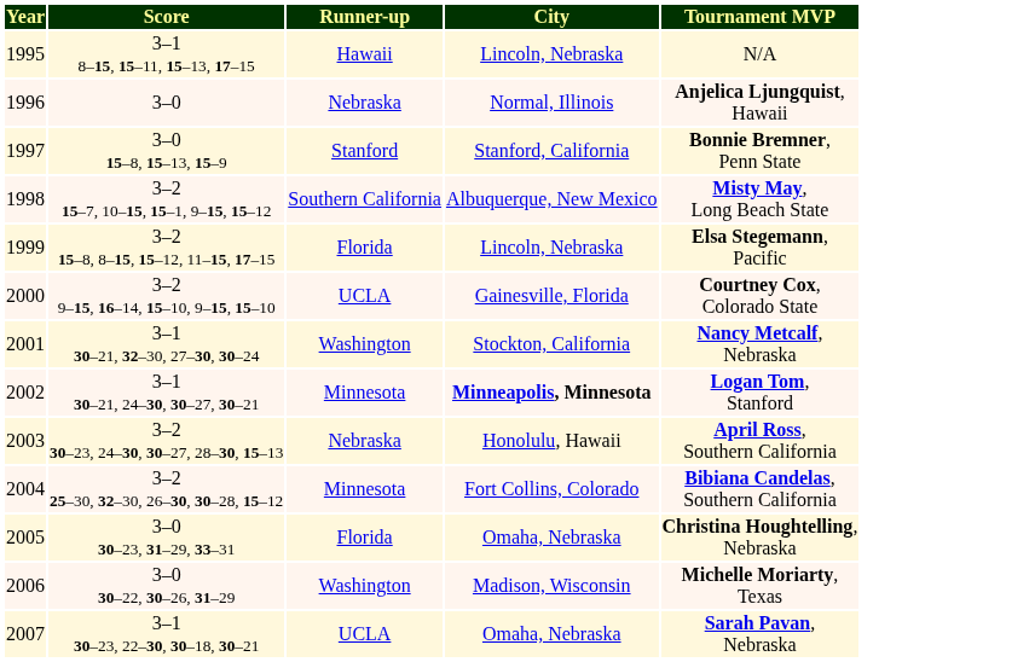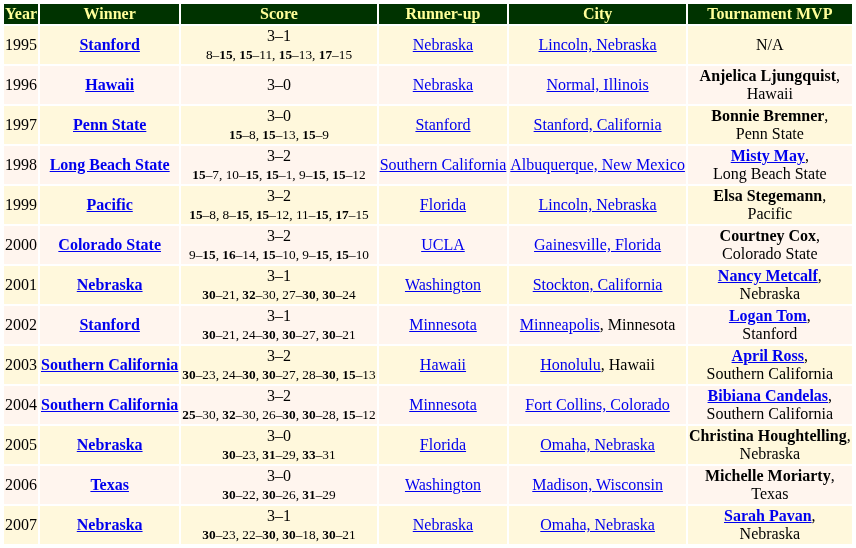+ column: Winner | Stanford | Hawaii | Penn State | Long Beach State | Pacific | Colorado State | Nebraska | Stanford | Southern California | Southern California | Nebraska | Texas | Nebraska
1995 | Runner-up: Hawaii -> Nebraska
2002 | City: bold -> normal
2003 | Runner-up: Nebraska -> Hawaii
2007 | Runner-up: UCLA -> Nebraska
